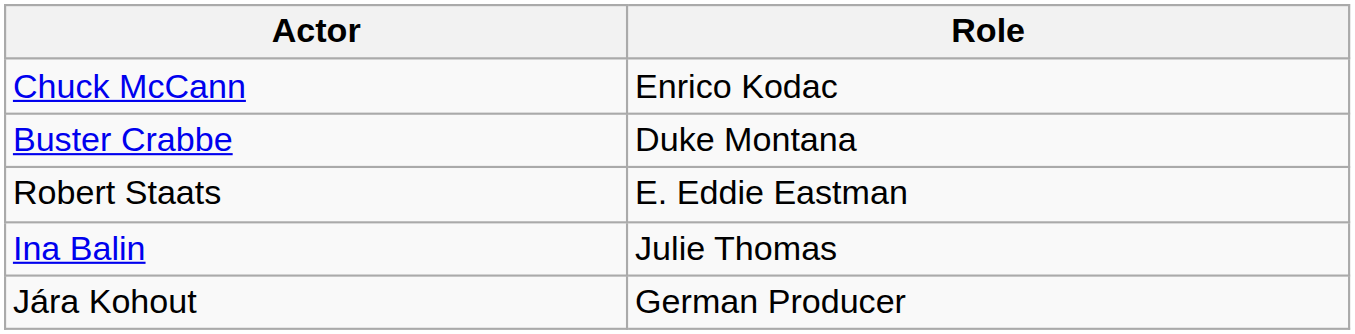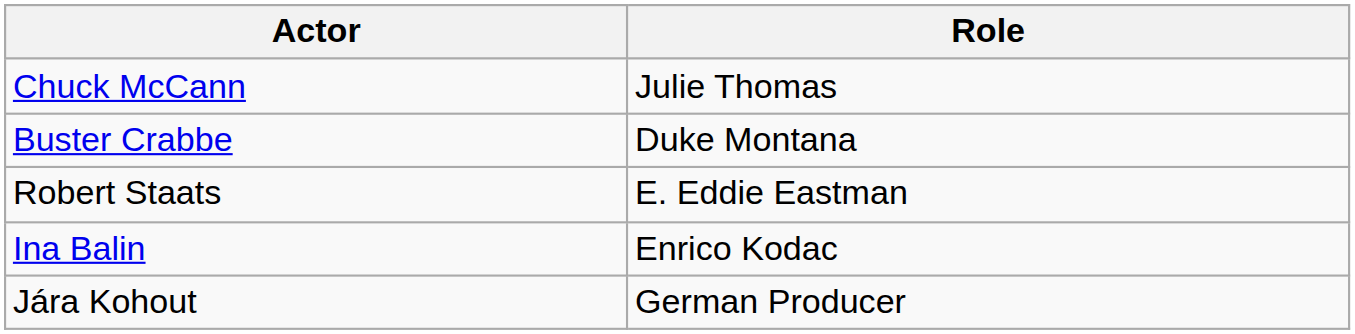Chuck McCann | Role: Enrico Kodac -> Julie Thomas
Ina Balin | Role: Julie Thomas -> Enrico Kodac
